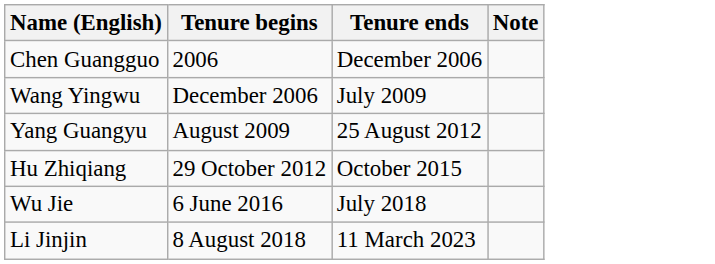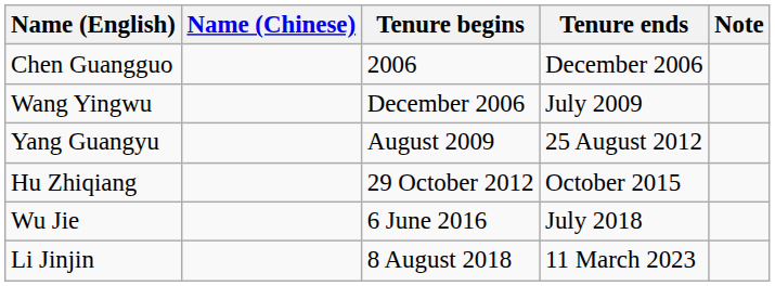+ column: Name (Chinese)
